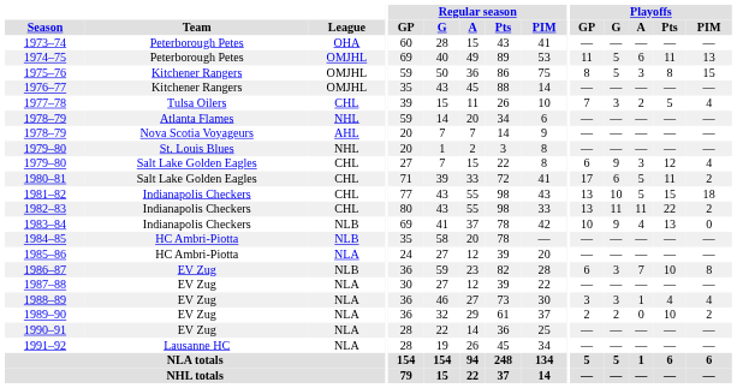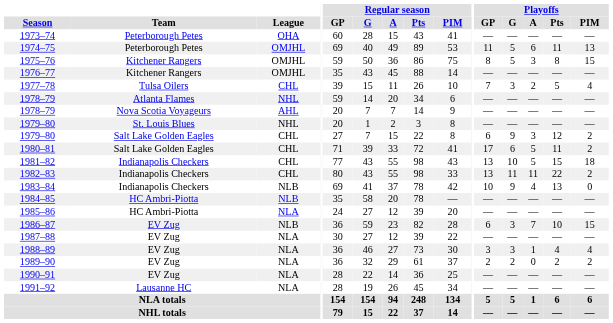1979–80 / Salt Lake Golden Eagles | Playoffs / PIM: 4 -> 2
1986–87 | Playoffs / PIM: 8 -> 15
1989–90 | Playoffs / Pts: 10 -> 2
